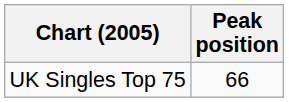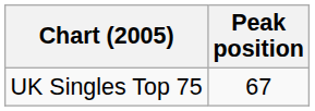UK Singles Top 75 | Peak position: 66 -> 67
